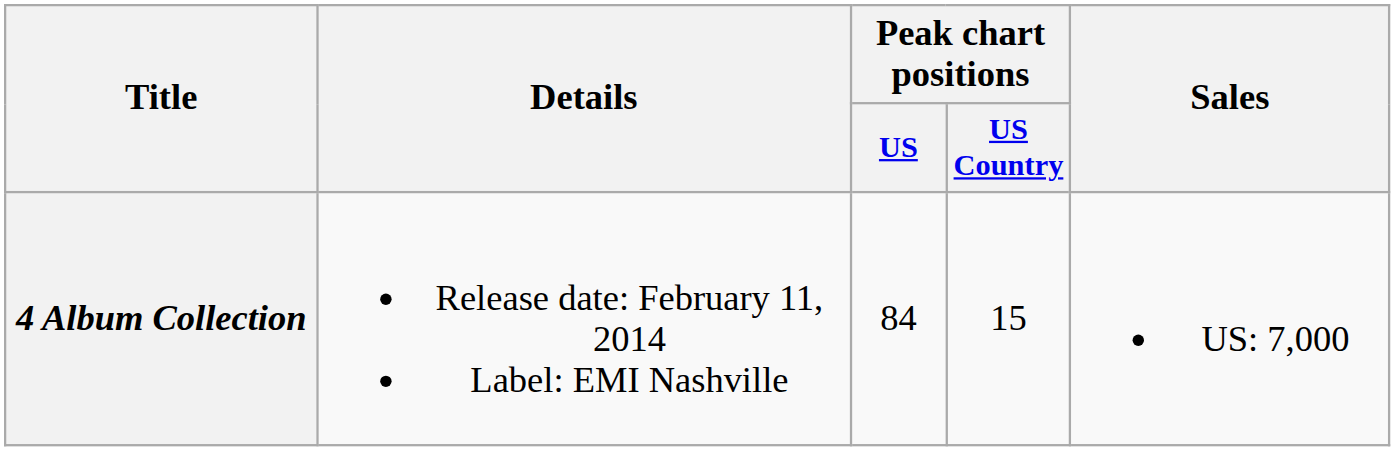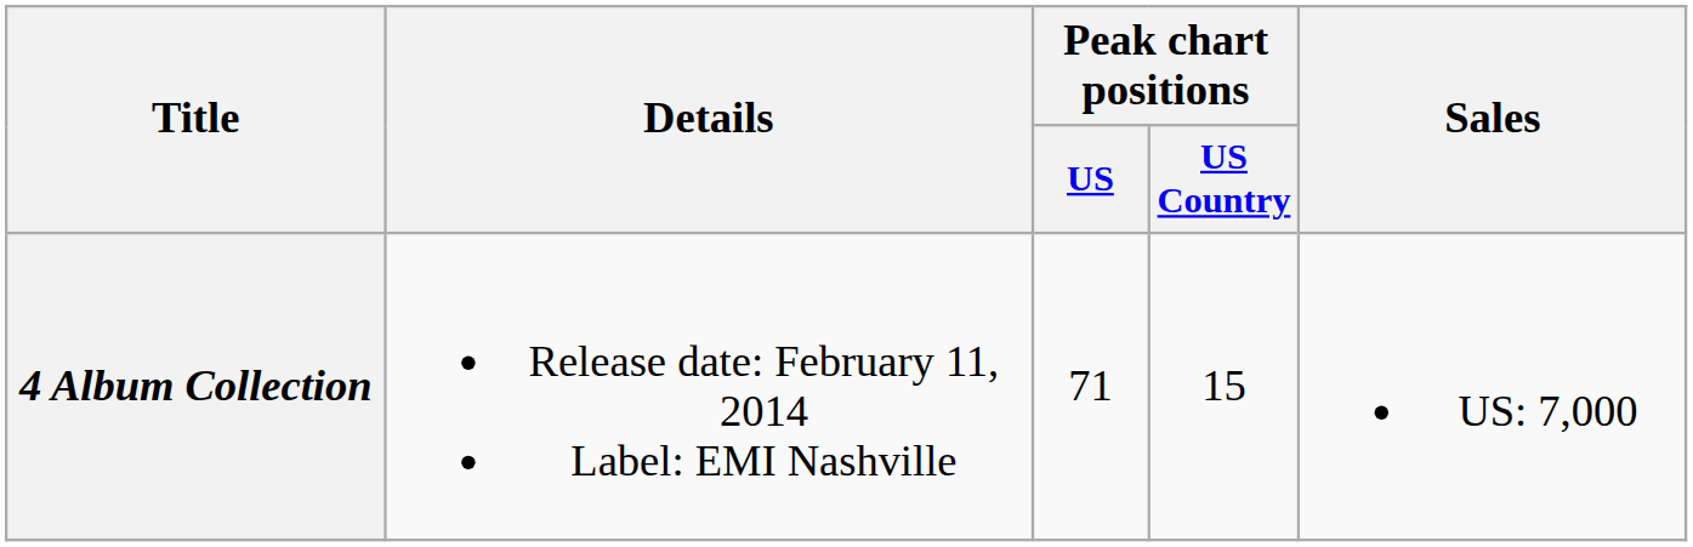4 Album Collection | Peak chart positions / US: 84 -> 71
